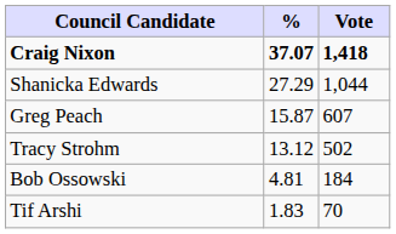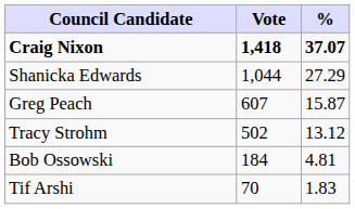columns swapped: Vote <-> %
